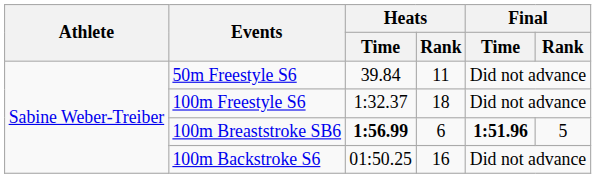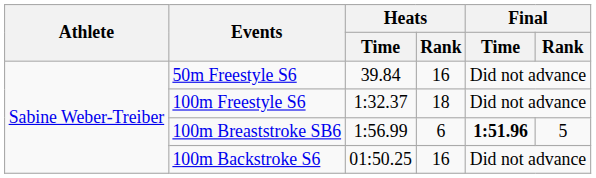50m Freestyle S6 | Heats / Rank: 11 -> 16
100m Breaststroke SB6 | Heats / Time: bold -> normal
